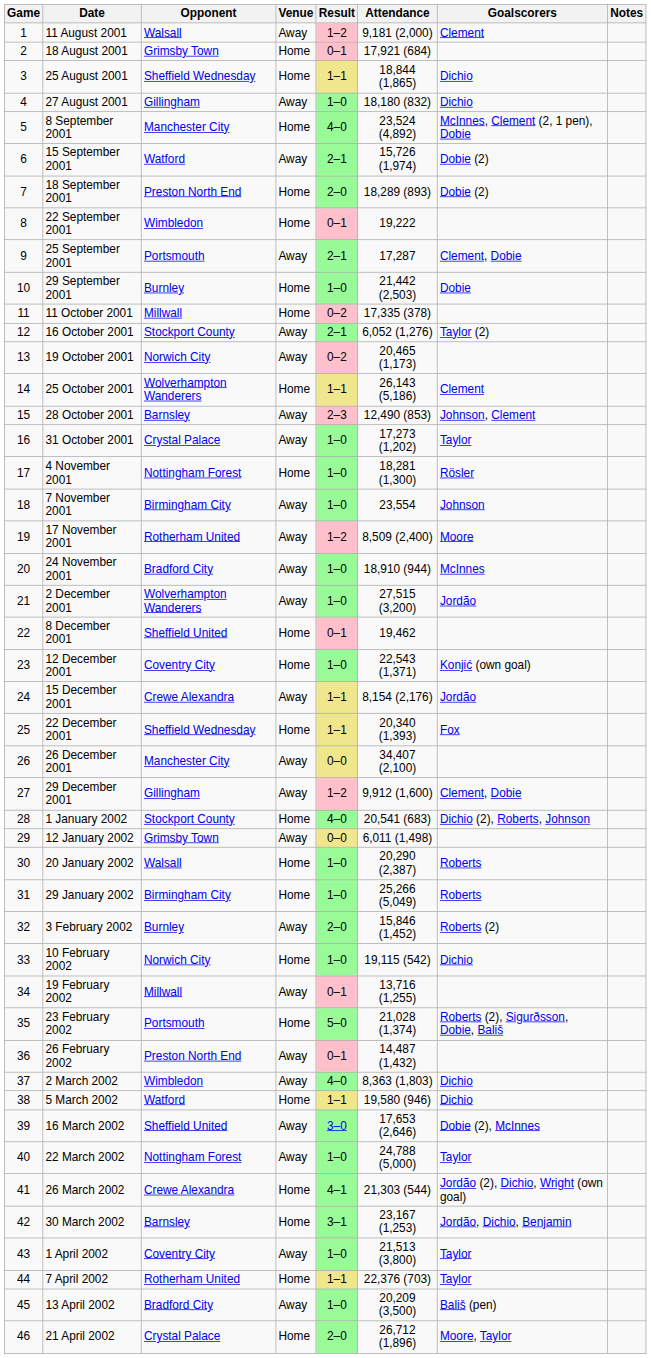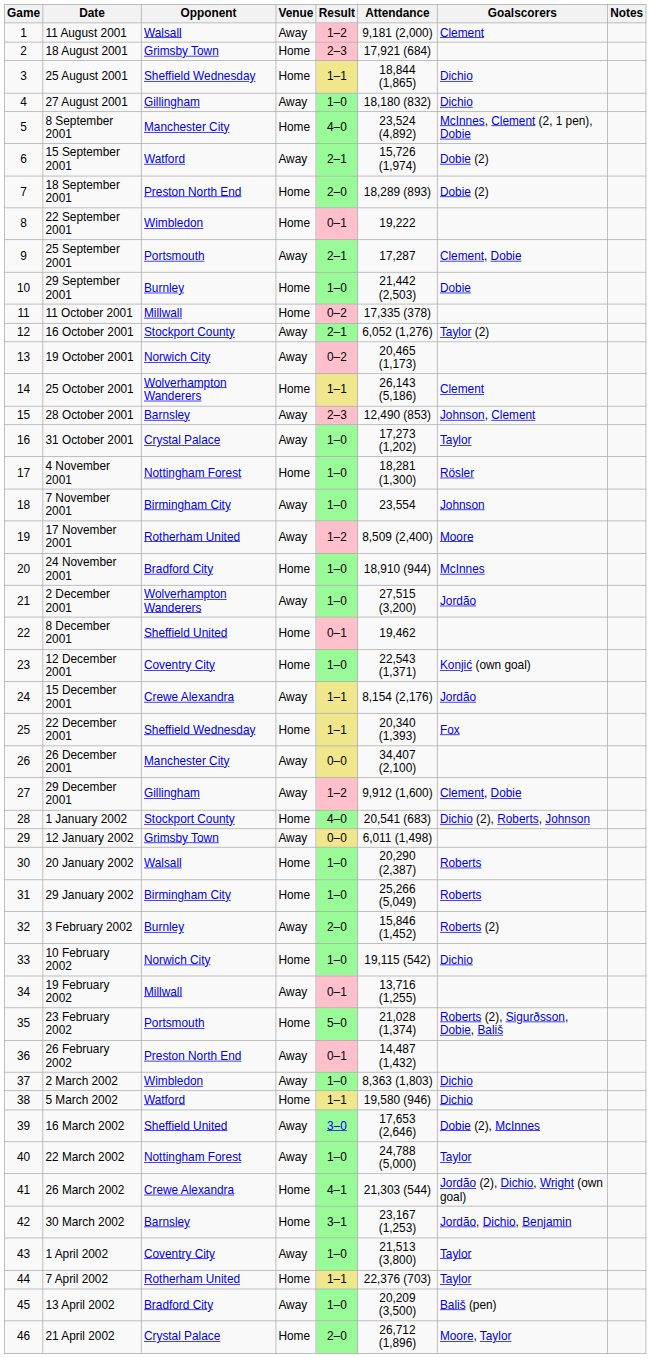18 August 2001 | Result: 0–1 -> 2–3
24 November 2001 | Venue: Away -> Home
2 March 2002 | Result: 4–0 -> 1–0
